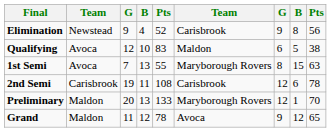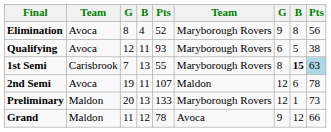Elimination | column 2: Newstead -> Avoca
Elimination | column 3: 9 -> 8
Elimination | column 6: Carisbrook -> Maryborough Rovers
Qualifying | column 4: 10 -> 11
Qualifying | column 5: 83 -> 93
Qualifying | column 6: Maldon -> Maryborough Rovers
1st Semi | column 2: Avoca -> Carisbrook
1st Semi | column 8: normal -> bold
1st Semi | column 9: no background -> lightblue background
2nd Semi | column 2: Carisbrook -> Avoca
2nd Semi | column 5: 108 -> 107
2nd Semi | column 6: Carisbrook -> Maldon
Preliminary | column 9: 70 -> 73
Grand | column 9: 65 -> 66
